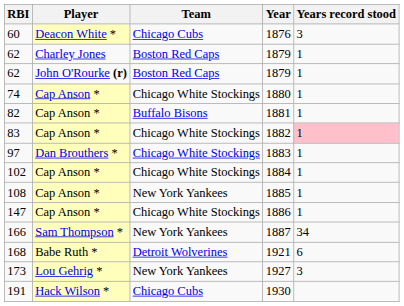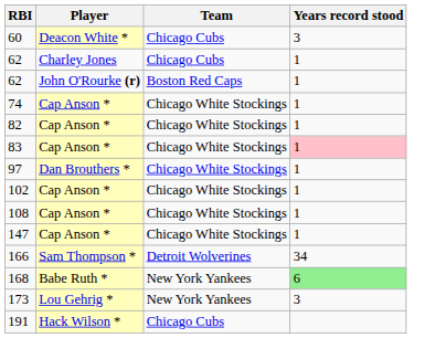- column: Year | 1876 | 1879 | 1879 | 1880 | 1881 | 1882 | 1883 | 1884 | 1885 | 1886 | 1887 | 1921 | 1927 | 1930
62 / Charley Jones | Team: Boston Red Caps -> Chicago Cubs
82 | Team: Buffalo Bisons -> Chicago White Stockings
108 | Team: New York Yankees -> Chicago White Stockings
166 | Team: New York Yankees -> Detroit Wolverines
168 | Team: Detroit Wolverines -> New York Yankees
168 | Years record stood: no background -> lightgreen background
